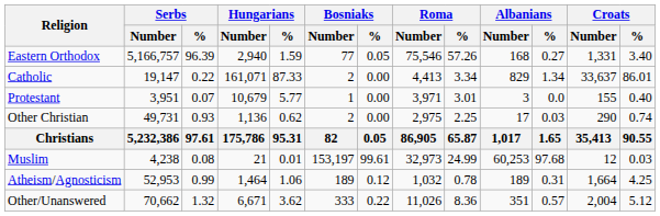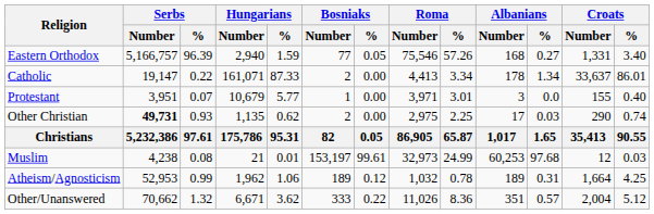Catholic | Albanians / Number: 829 -> 178
Other Christian | Serbs / Number: normal -> bold
Other Christian | Hungarians / Number: 1,136 -> 1,135
Atheism/Agnosticism | Hungarians / Number: 1,464 -> 1,962
